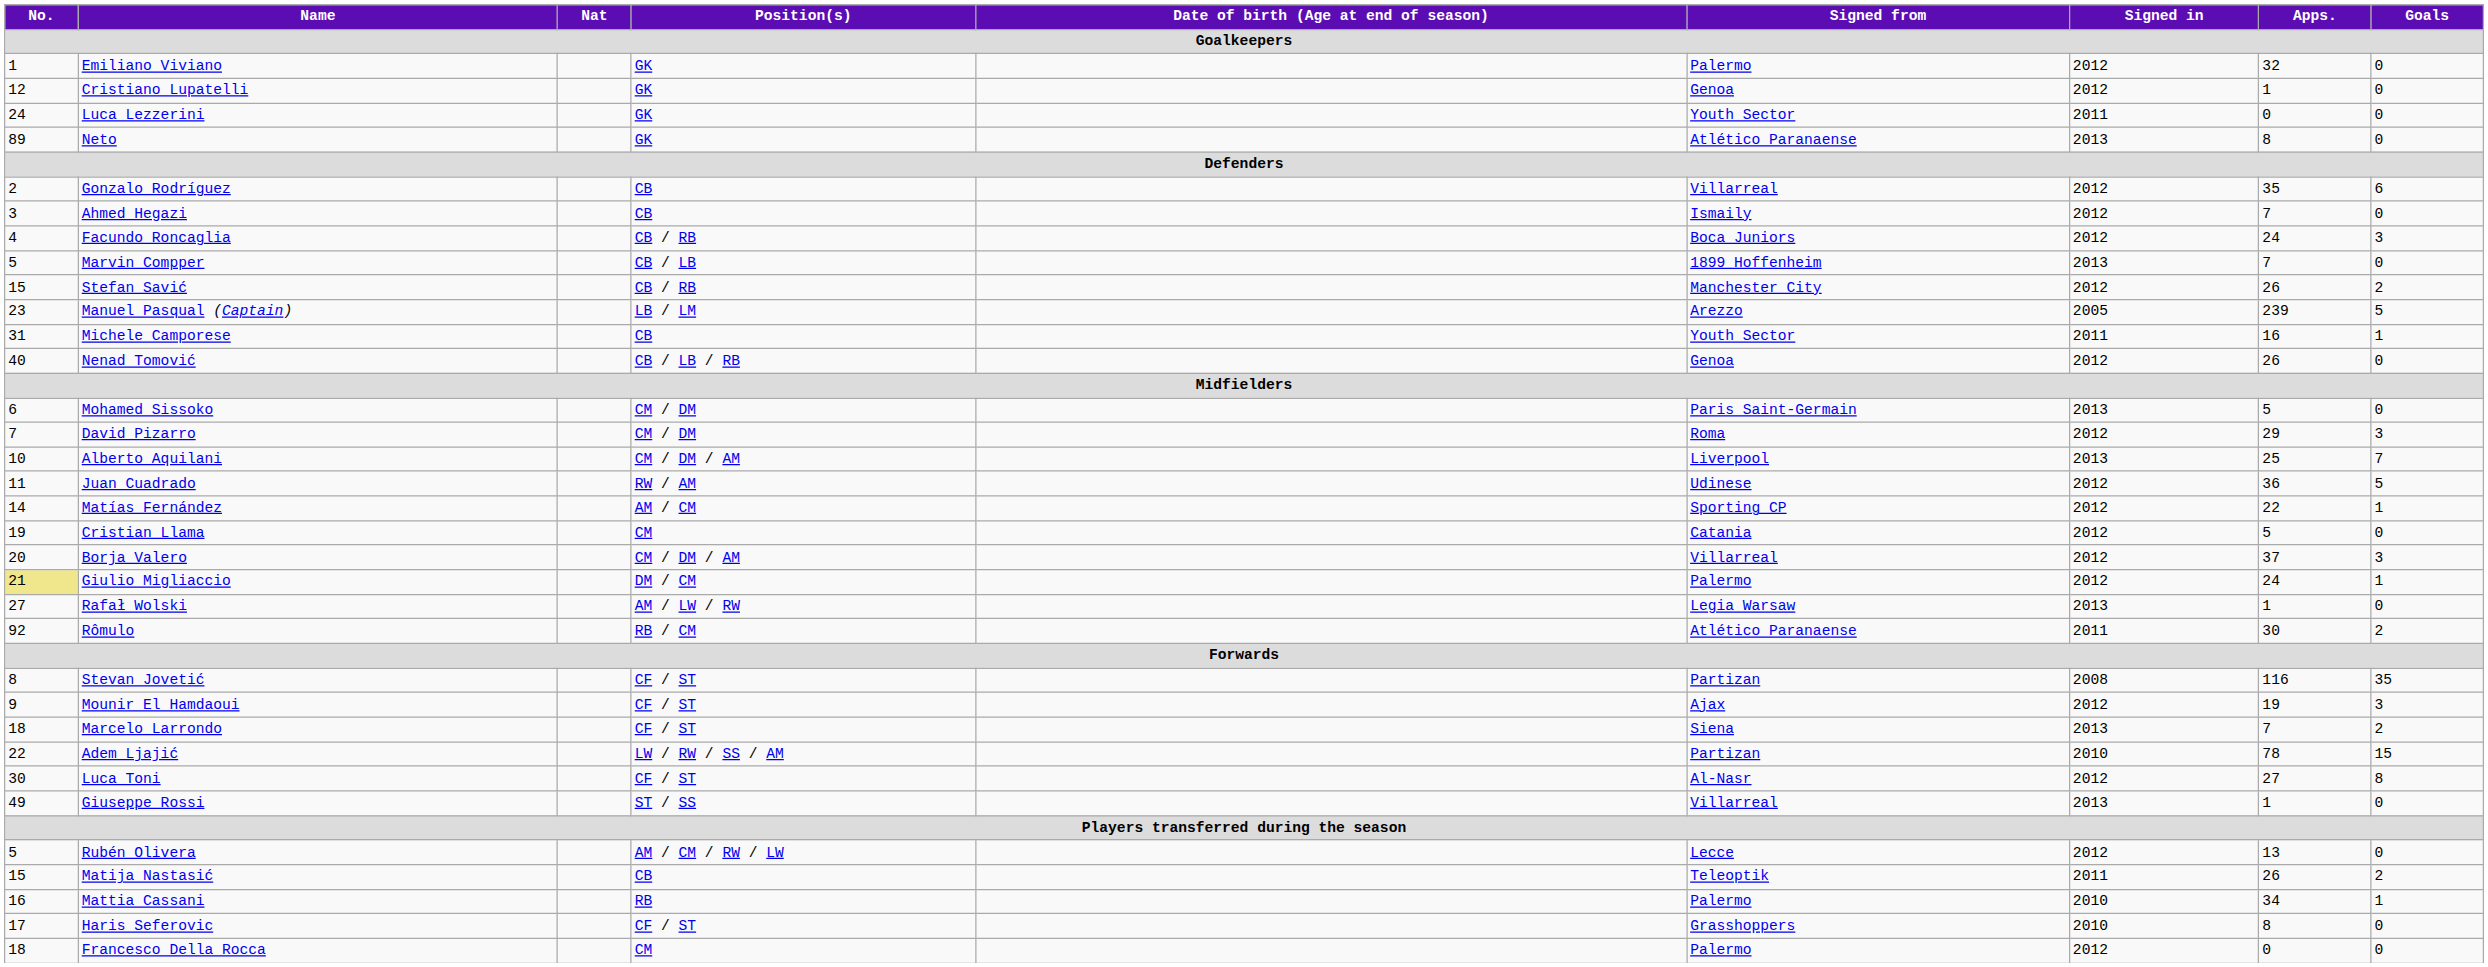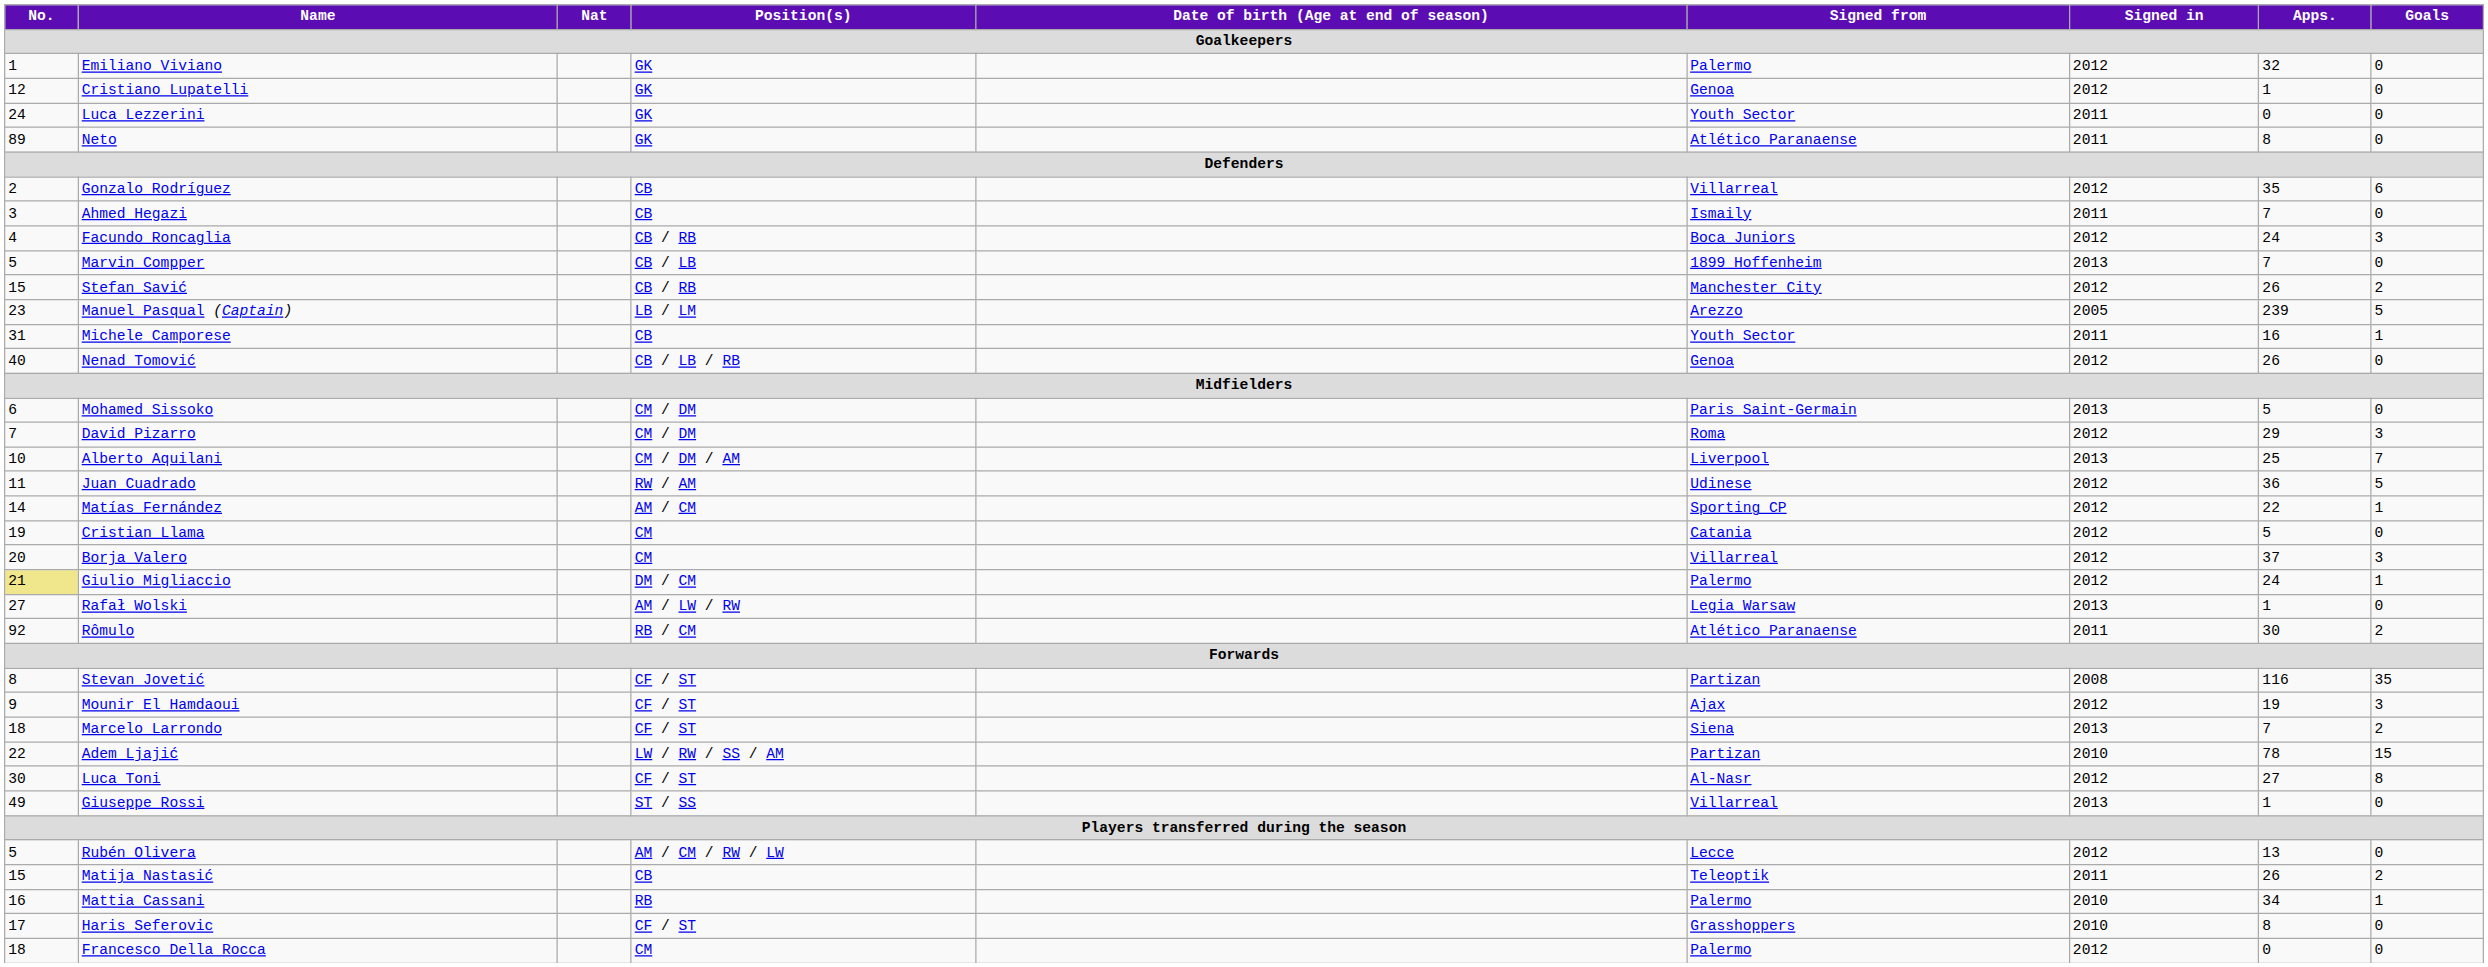Neto | Signed in: 2013 -> 2011
Ahmed Hegazi | Signed in: 2012 -> 2011
Borja Valero | Position(s): CM / DM / AM -> CM
